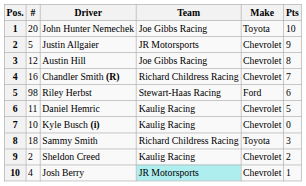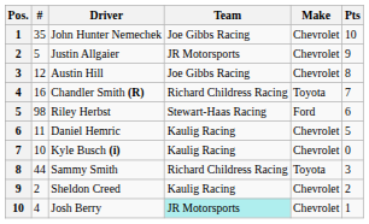John Hunter Nemechek | #: 20 -> 35
John Hunter Nemechek | Make: Toyota -> Chevrolet
Chandler Smith (R) | Make: Chevrolet -> Toyota
Sammy Smith | #: 18 -> 44
